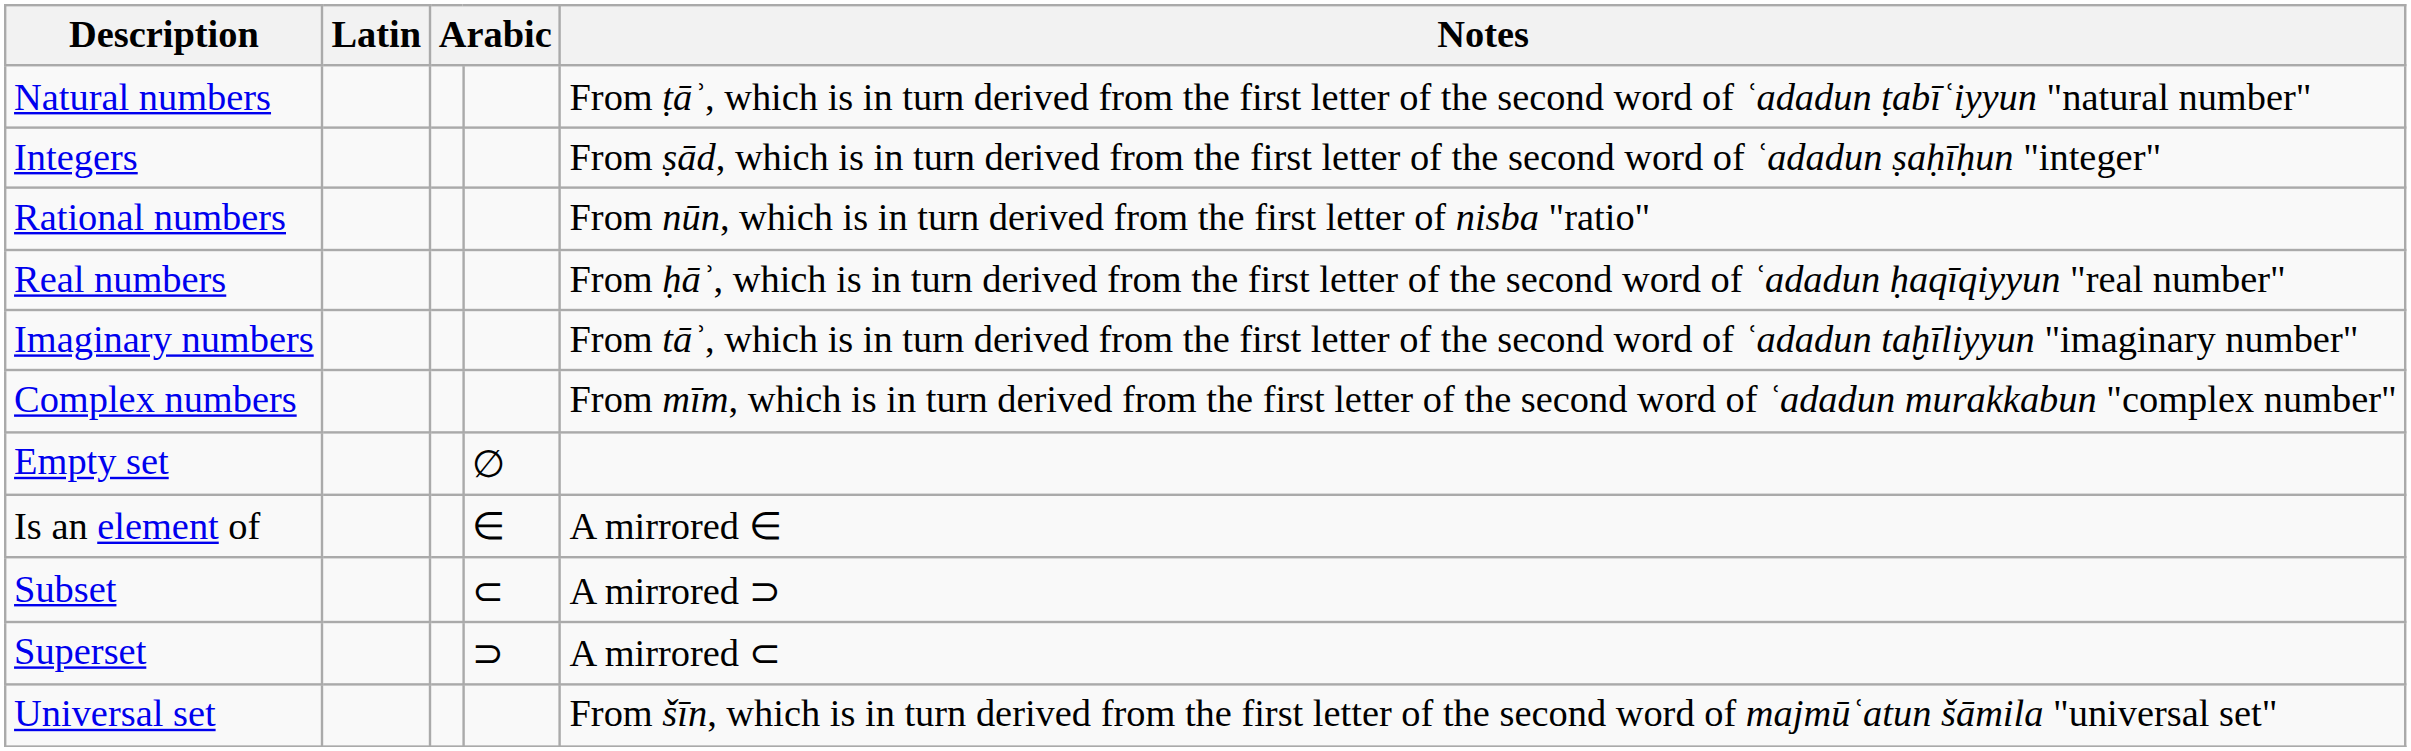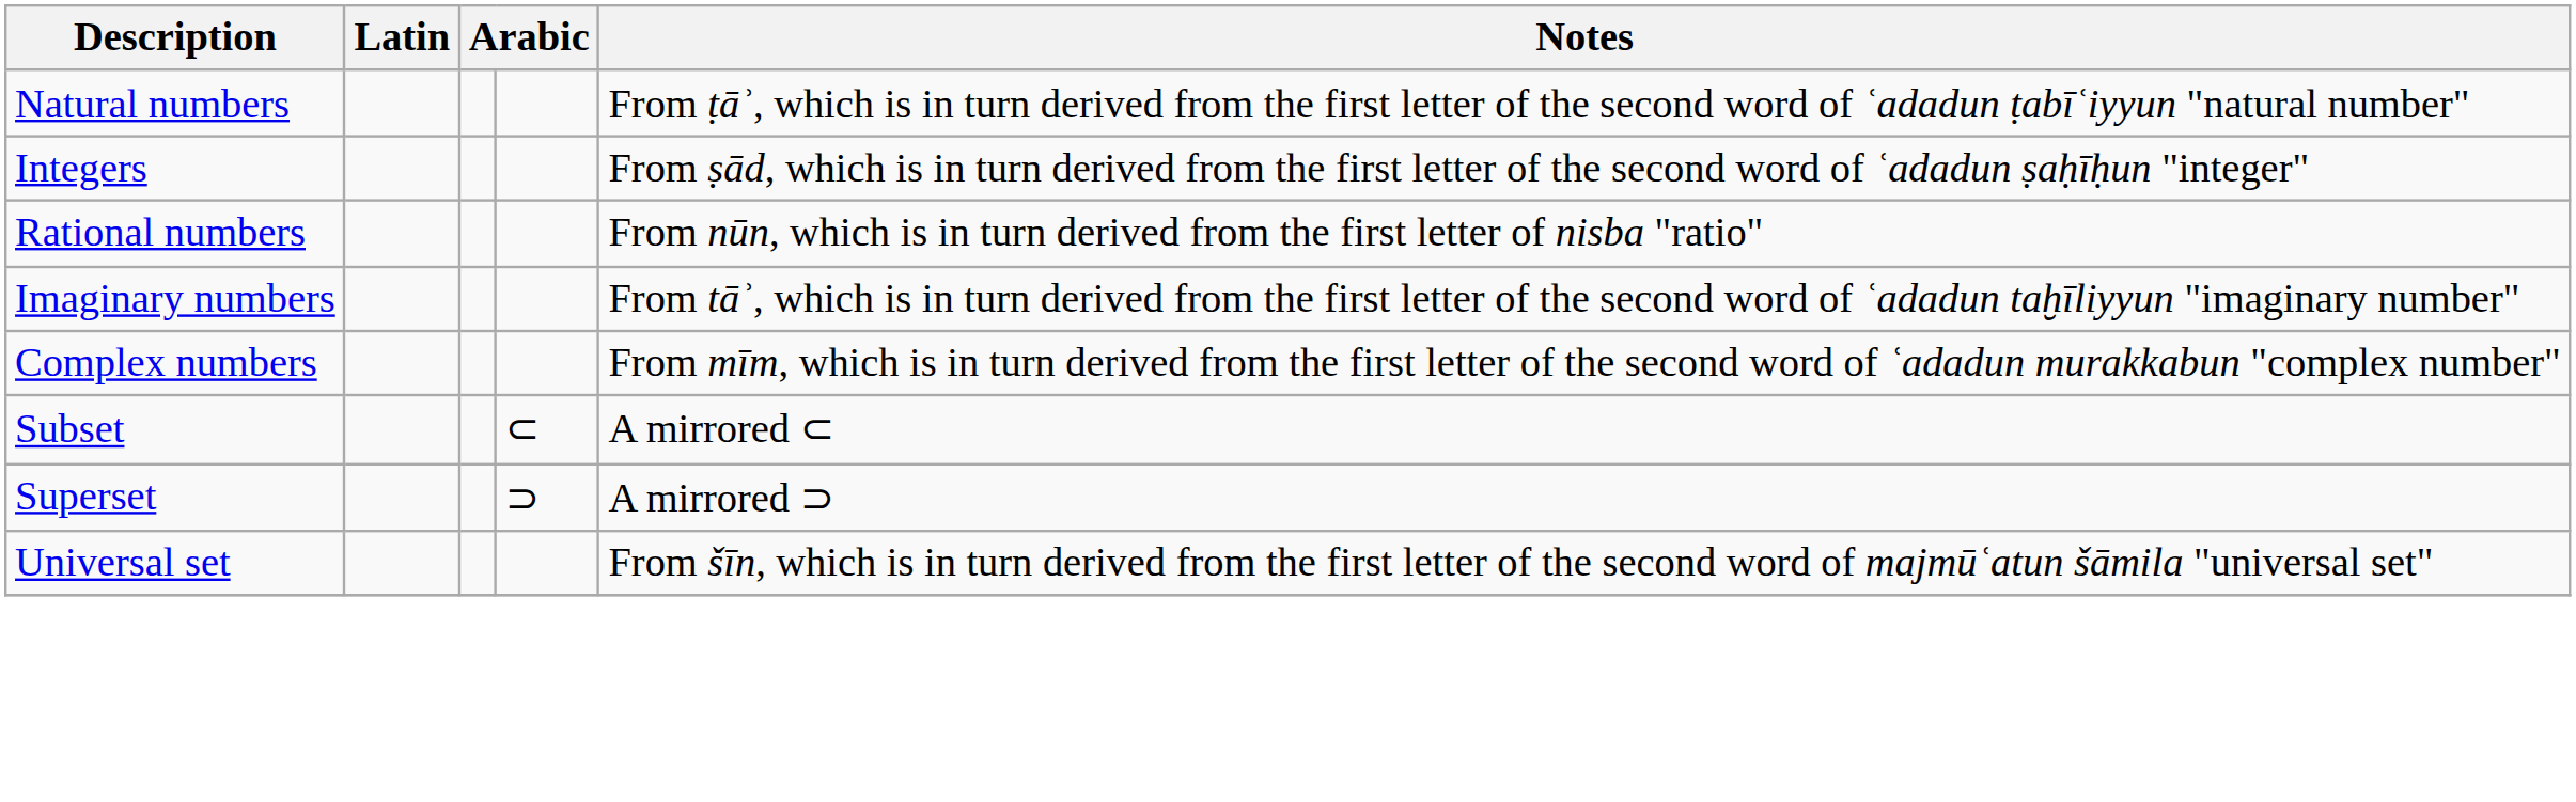- row: Real numbers | From ḥāʾ, which is in turn derived from the first letter of the second word of ʿadadun ḥaqīqiyyun "real number"
- row: Empty set | ∅
- row: Is an element of | ∈ | A mirrored ∈
Subset | Notes: A mirrored ⊃ -> A mirrored ⊂
Superset | Notes: A mirrored ⊂ -> A mirrored ⊃
